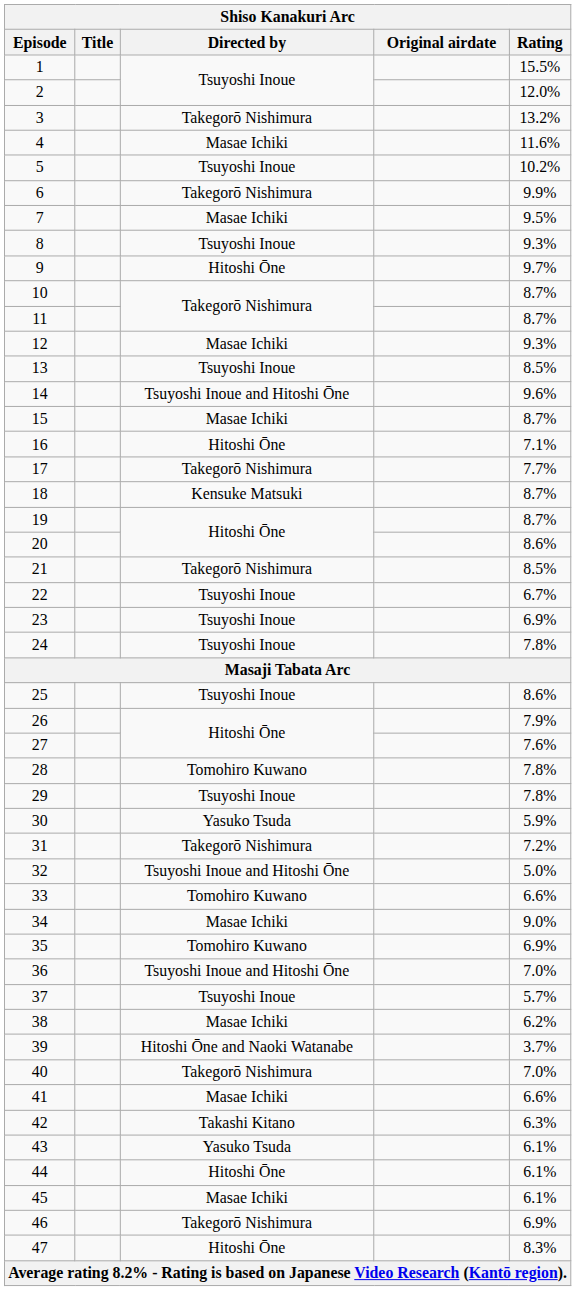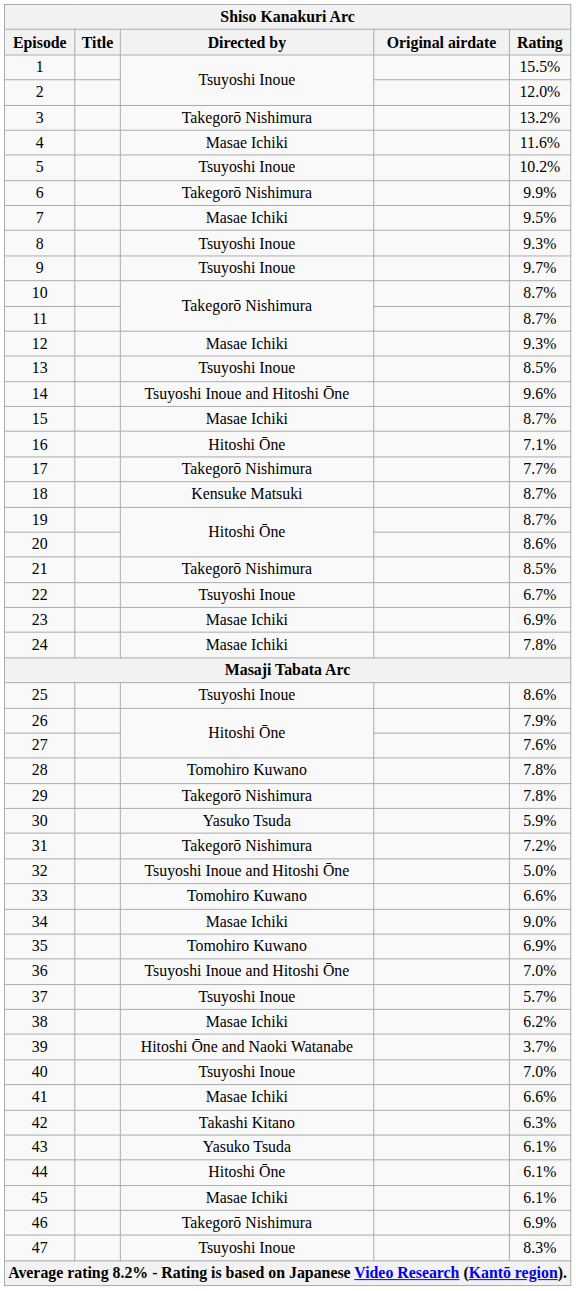9 | Directed by: Hitoshi Ōne -> Tsuyoshi Inoue
23 | Directed by: Tsuyoshi Inoue -> Masae Ichiki
24 | Directed by: Tsuyoshi Inoue -> Masae Ichiki
29 | Directed by: Tsuyoshi Inoue -> Takegorō Nishimura
40 | Directed by: Takegorō Nishimura -> Tsuyoshi Inoue
47 | Directed by: Hitoshi Ōne -> Tsuyoshi Inoue
